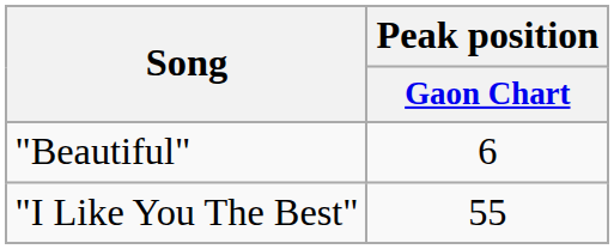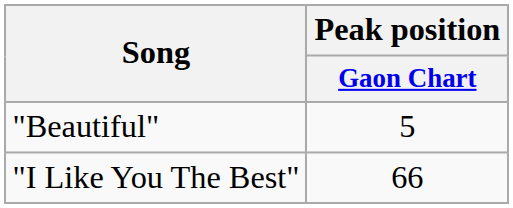"Beautiful" | Peak position / Gaon Chart: 6 -> 5
"I Like You The Best" | Peak position / Gaon Chart: 55 -> 66
